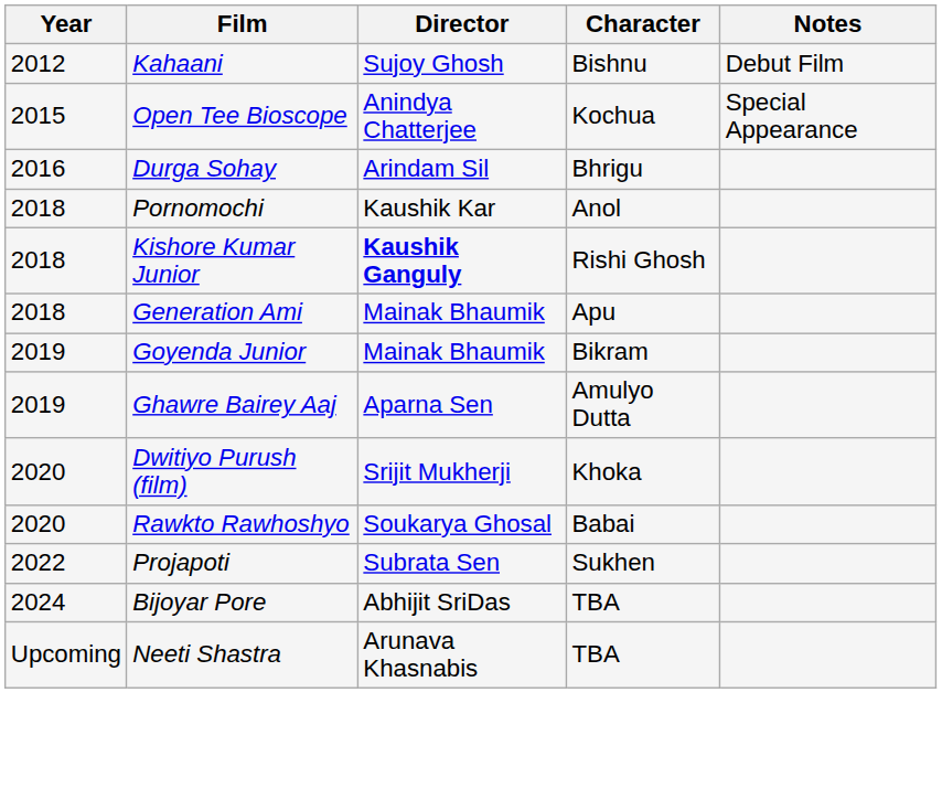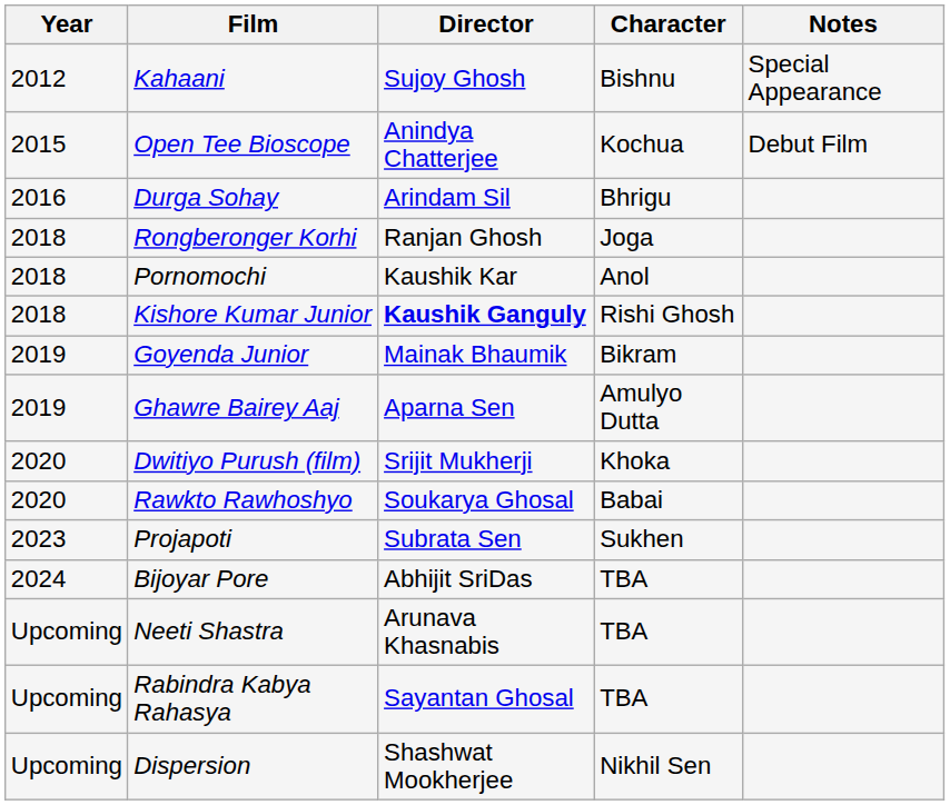Kahaani | Notes: Debut Film -> Special Appearance
Open Tee Bioscope | Notes: Special Appearance -> Debut Film
+ row: 2018 | Rongberonger Korhi | Ranjan Ghosh | Joga
- row: 2018 | Generation Ami | Mainak Bhaumik | Apu
Projapoti | Year: 2022 -> 2023
+ row: Upcoming | Rabindra Kabya Rahasya | Sayantan Ghosal | TBA
+ row: Upcoming | Dispersion | Shashwat Mookherjee | Nikhil Sen
